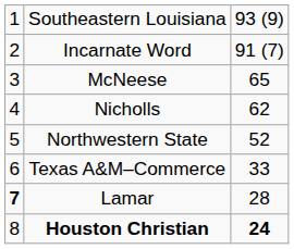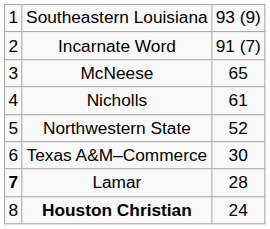Nicholls | column 3: 62 -> 61
Texas A&M–Commerce | column 3: 33 -> 30
Houston Christian | column 3: bold -> normal
